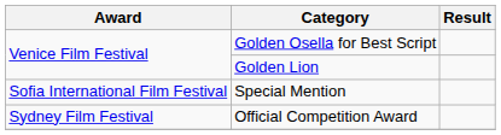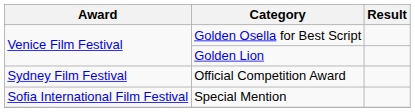rows swapped: Official Competition Award <-> Special Mention
